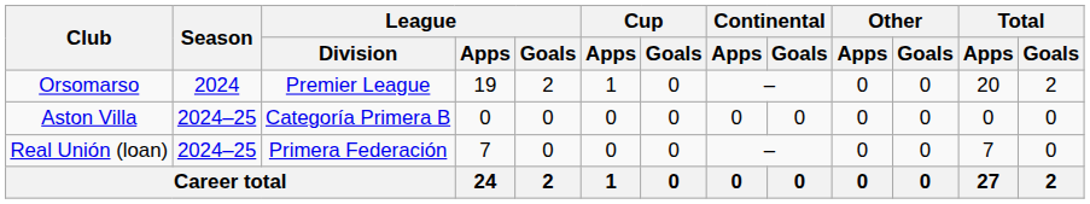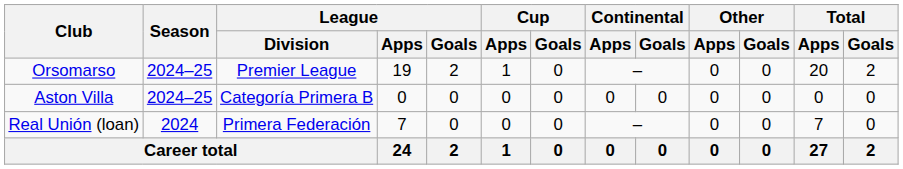Orsomarso | Season: 2024 -> 2024–25
Real Unión (loan) | Season: 2024–25 -> 2024
